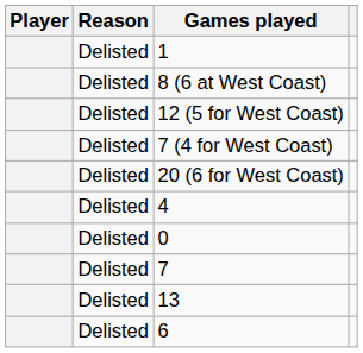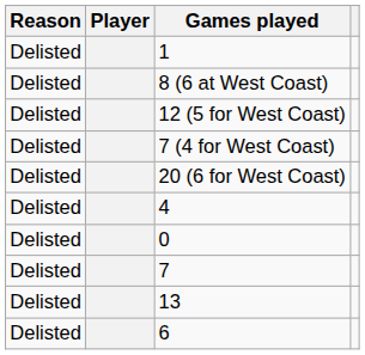columns swapped: Player <-> Reason
